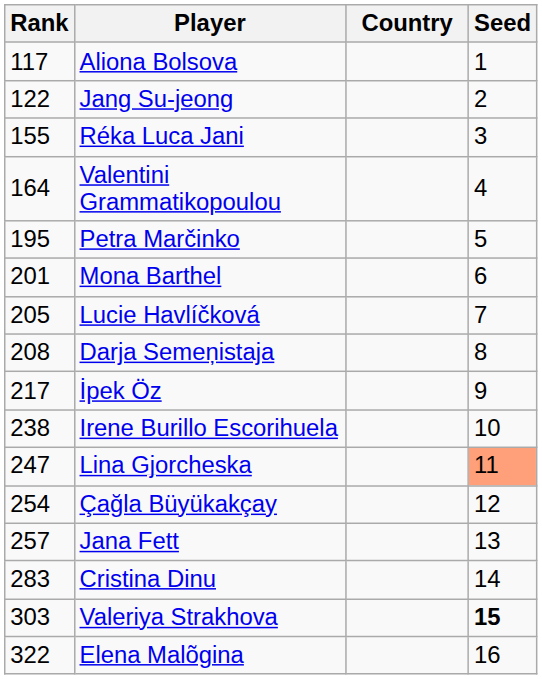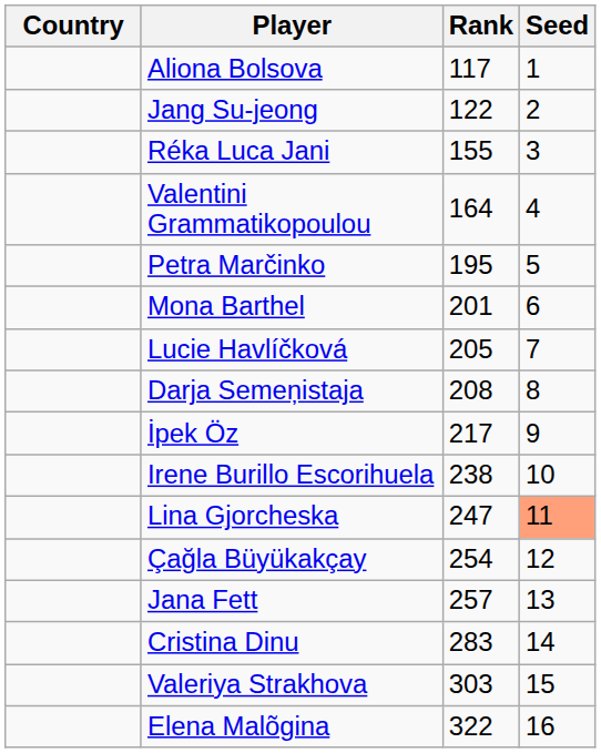columns swapped: Country <-> Rank
Valeriya Strakhova | Seed: bold -> normal
